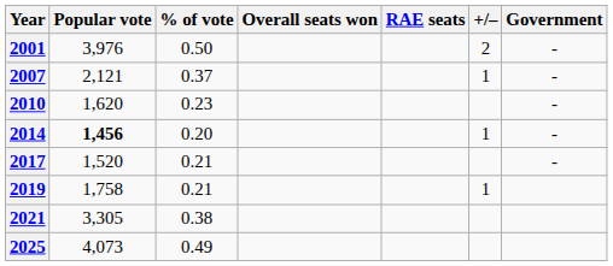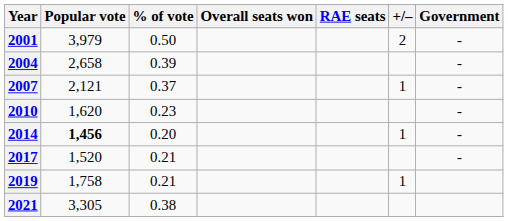2001 | Popular vote: 3,976 -> 3,979
+ row: 2004 | 2,658 | 0.39 | -
- row: 2025 | 4,073 | 0.49
